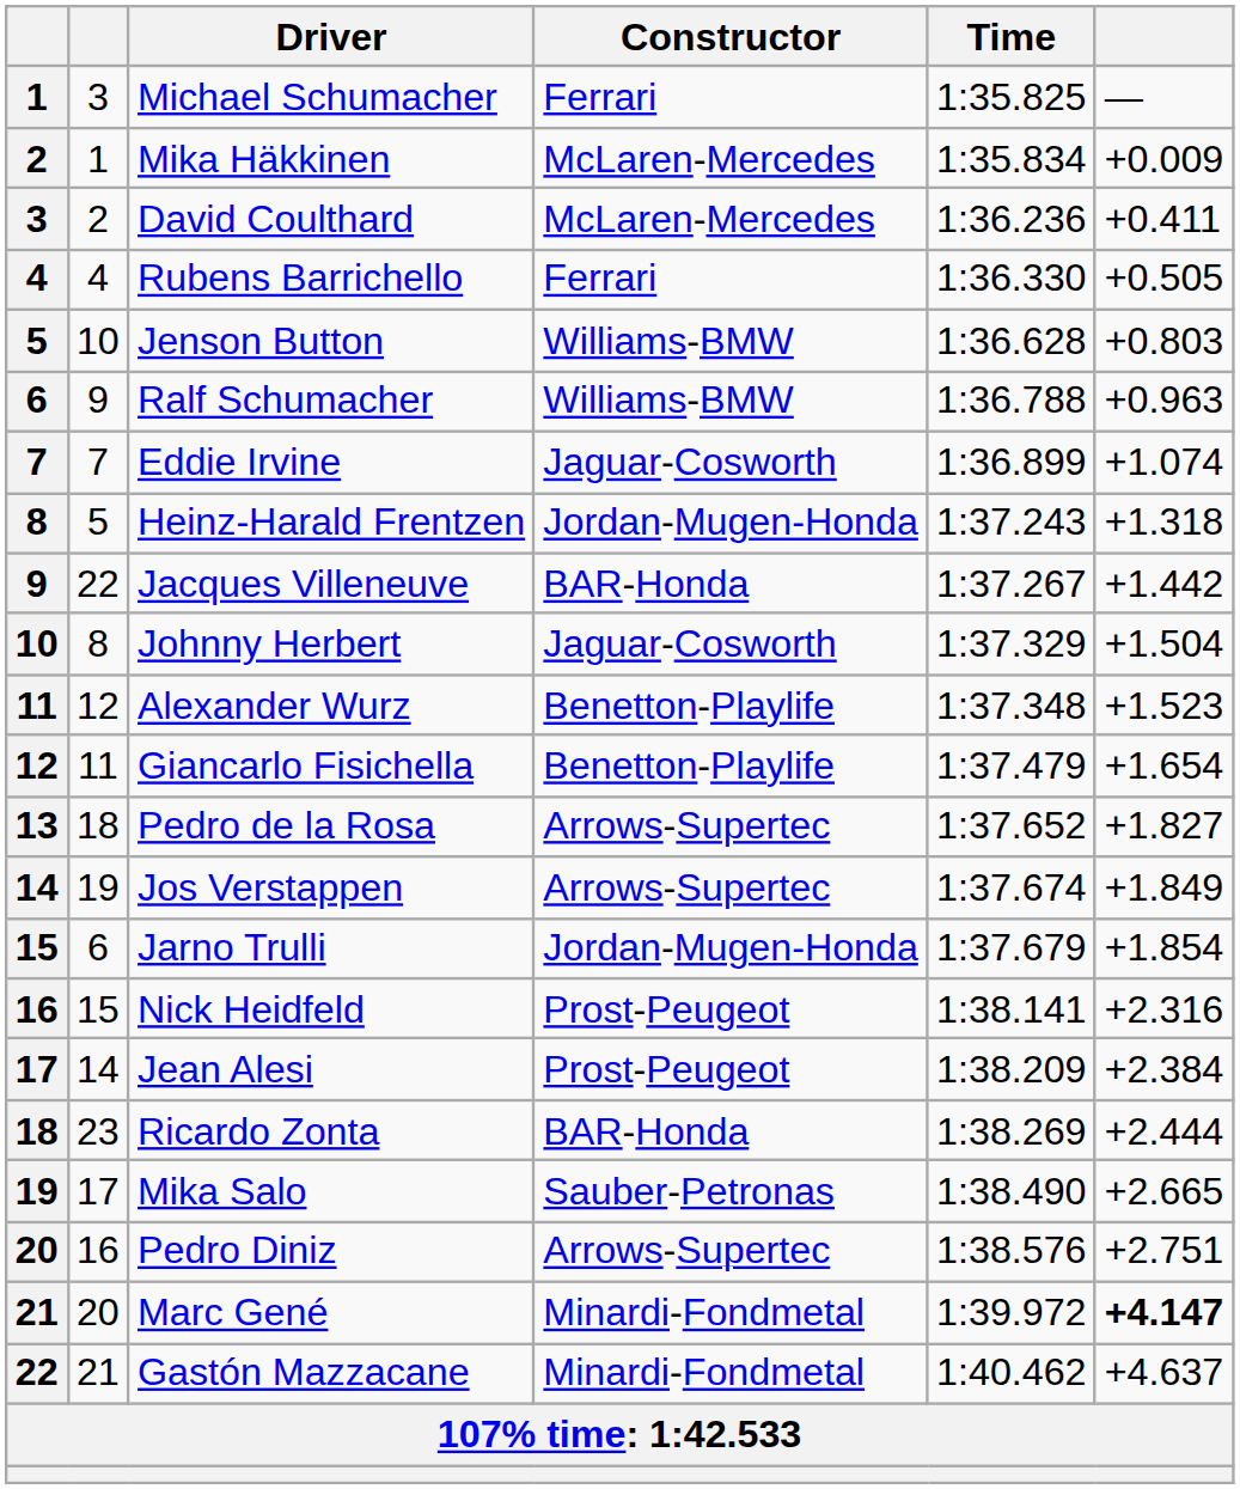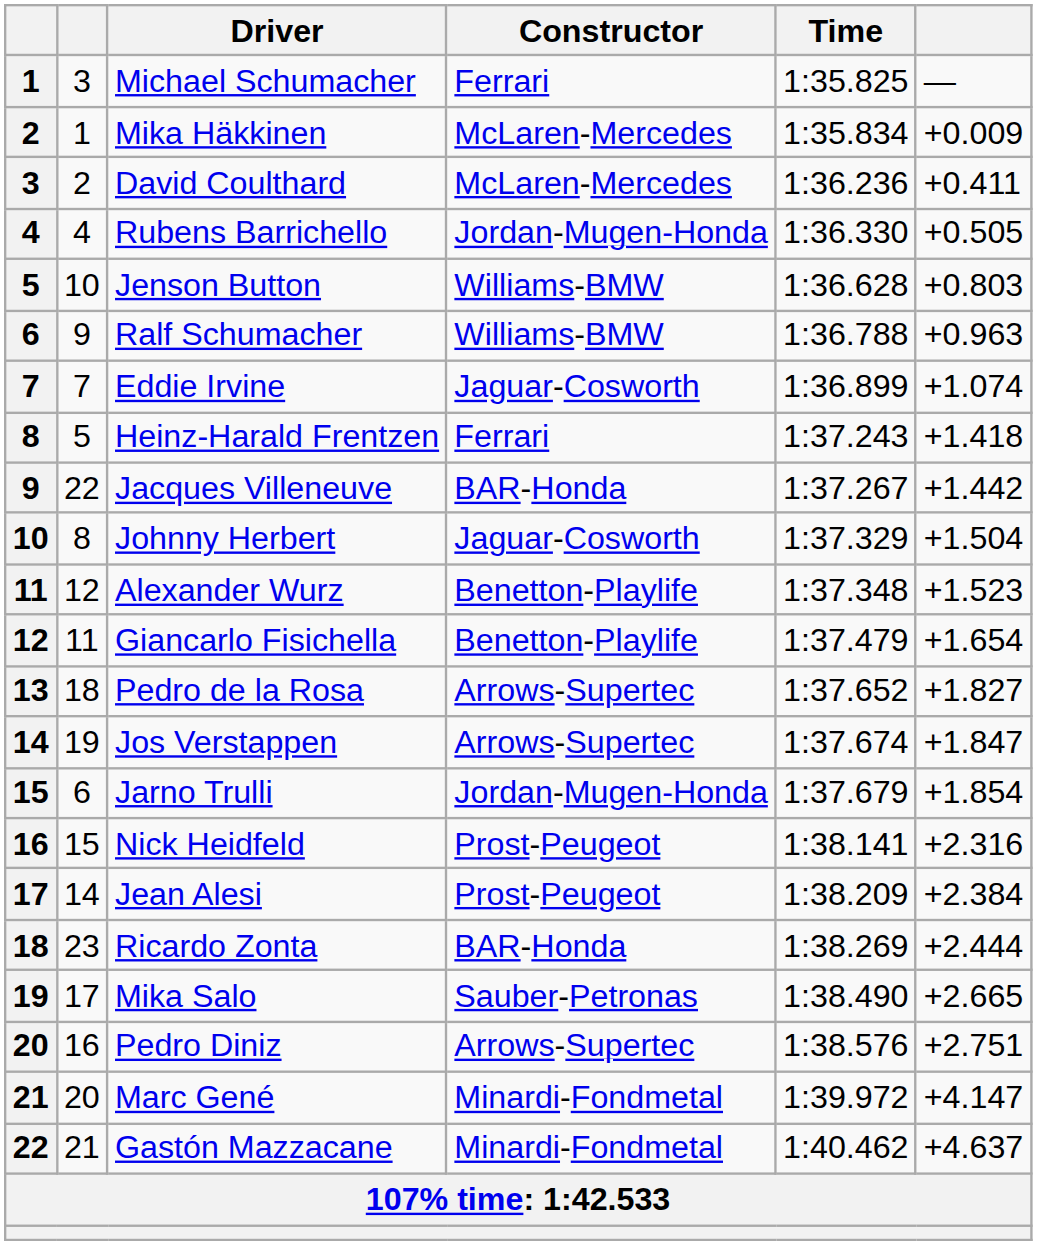Rubens Barrichello | Constructor: Ferrari -> Jordan-Mugen-Honda
Heinz-Harald Frentzen | Constructor: Jordan-Mugen-Honda -> Ferrari
Heinz-Harald Frentzen | column 6: +1.318 -> +1.418
Jos Verstappen | column 6: +1.849 -> +1.847
Marc Gené | column 6: bold -> normal
